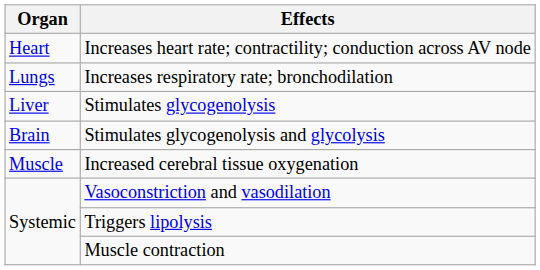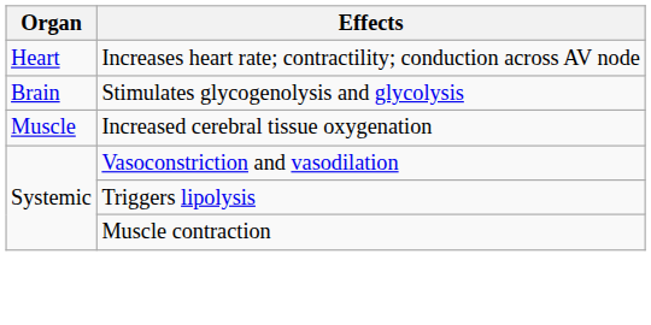- row: Lungs | Increases respiratory rate; bronchodilation
- row: Liver | Stimulates glycogenolysis
